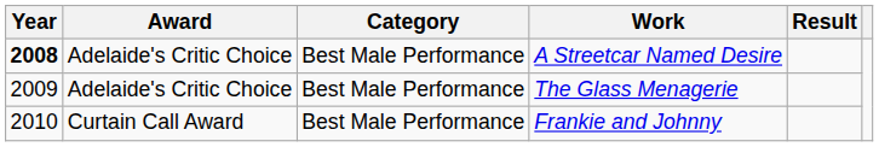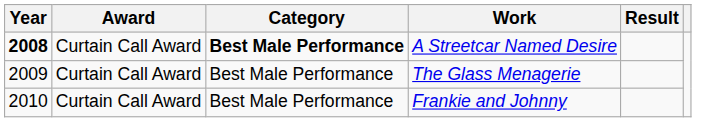A Streetcar Named Desire | Award: Adelaide's Critic Choice -> Curtain Call Award
A Streetcar Named Desire | Category: normal -> bold
The Glass Menagerie | Award: Adelaide's Critic Choice -> Curtain Call Award
